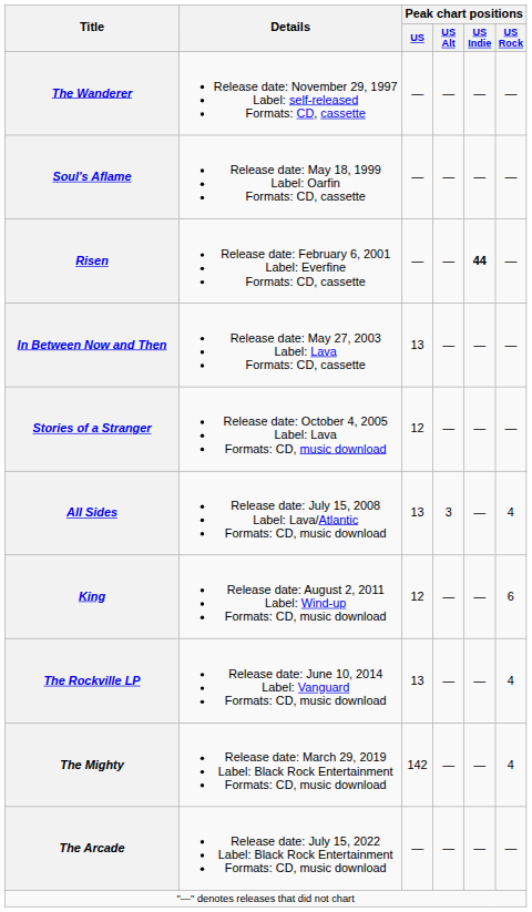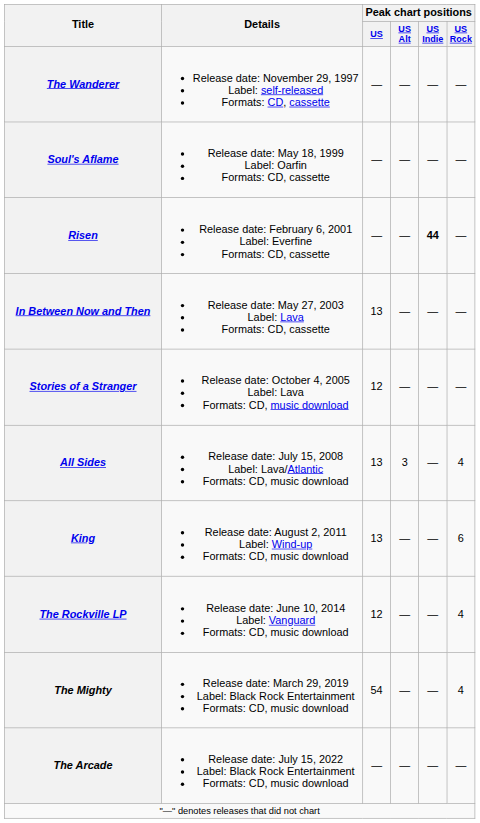King | Peak chart positions / US: 12 -> 13
The Rockville LP | Peak chart positions / US: 13 -> 12
The Mighty | Peak chart positions / US: 142 -> 54
